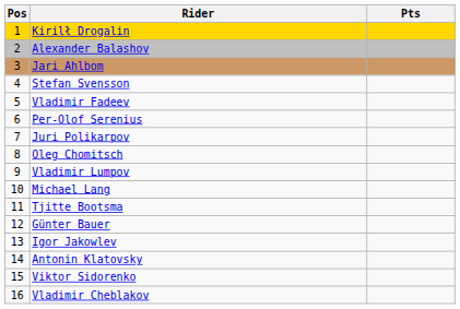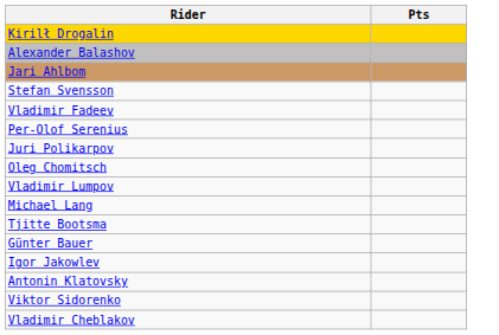- column: Pos | 1 | 2 | 3 | 4 | 5 | 6 | 7 | 8 | 9 | 10 | 11 | 12 | 13 | 14 | 15 | 16
